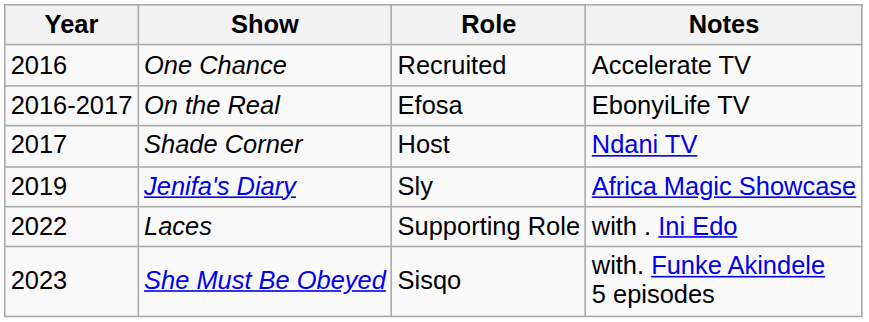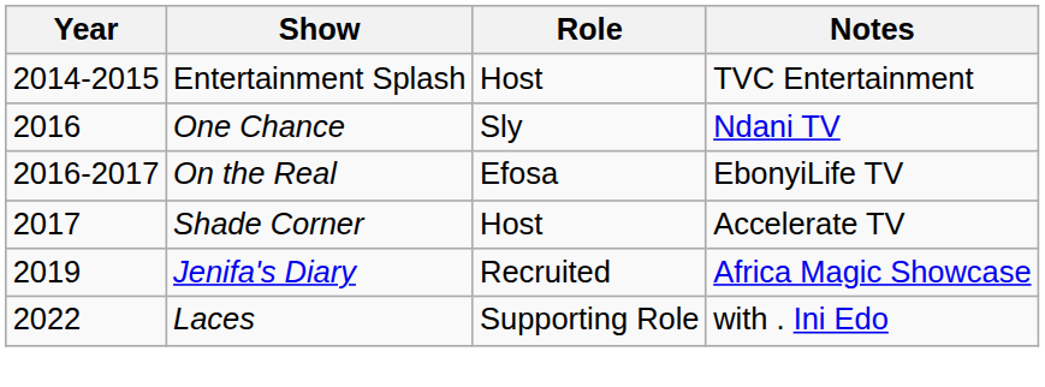+ row: 2014-2015 | Entertainment Splash | Host | TVC Entertainment
One Chance | Role: Recruited -> Sly
One Chance | Notes: Accelerate TV -> Ndani TV
Shade Corner | Notes: Ndani TV -> Accelerate TV
Jenifa's Diary | Role: Sly -> Recruited
- row: 2023 | She Must Be Obeyed | Sisqo | with. Funke Akindele 5 episodes
